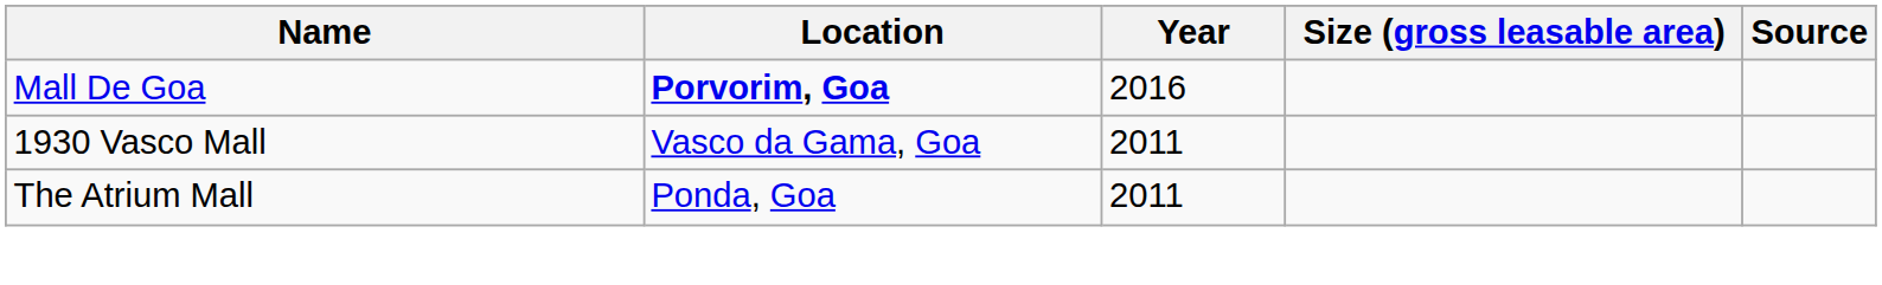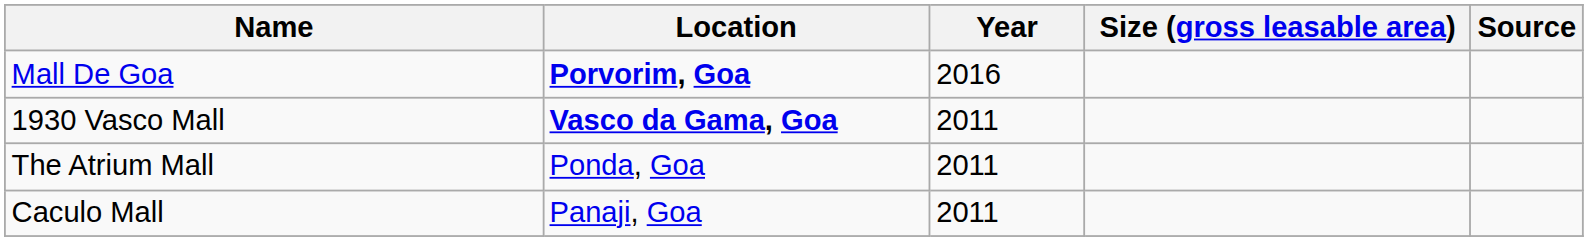1930 Vasco Mall | Location: normal -> bold
+ row: Caculo Mall | Panaji, Goa | 2011
